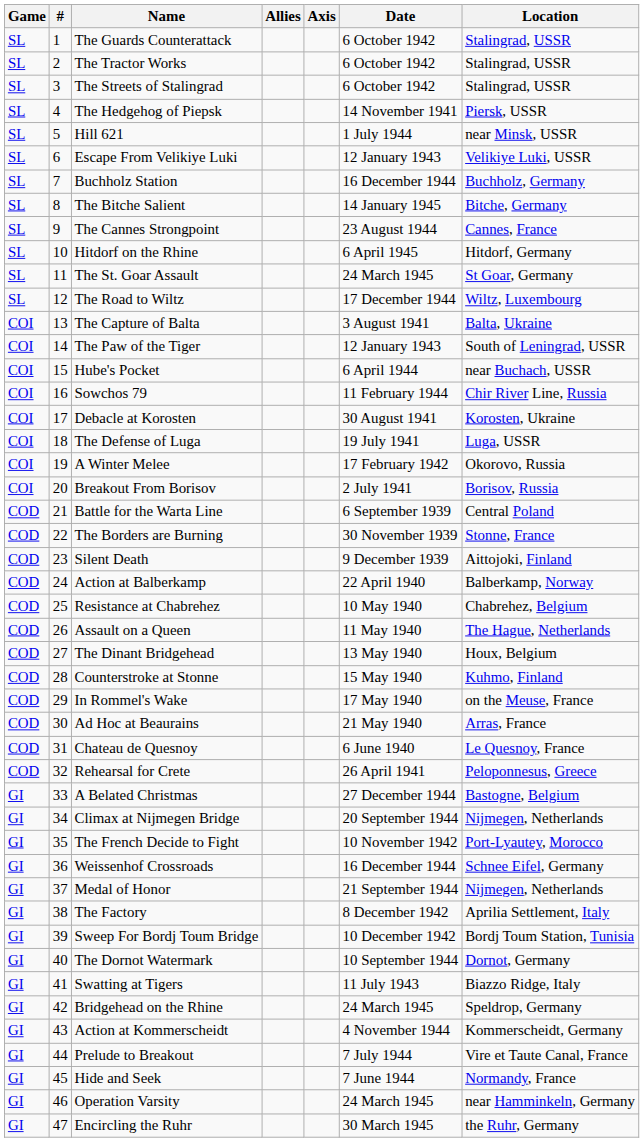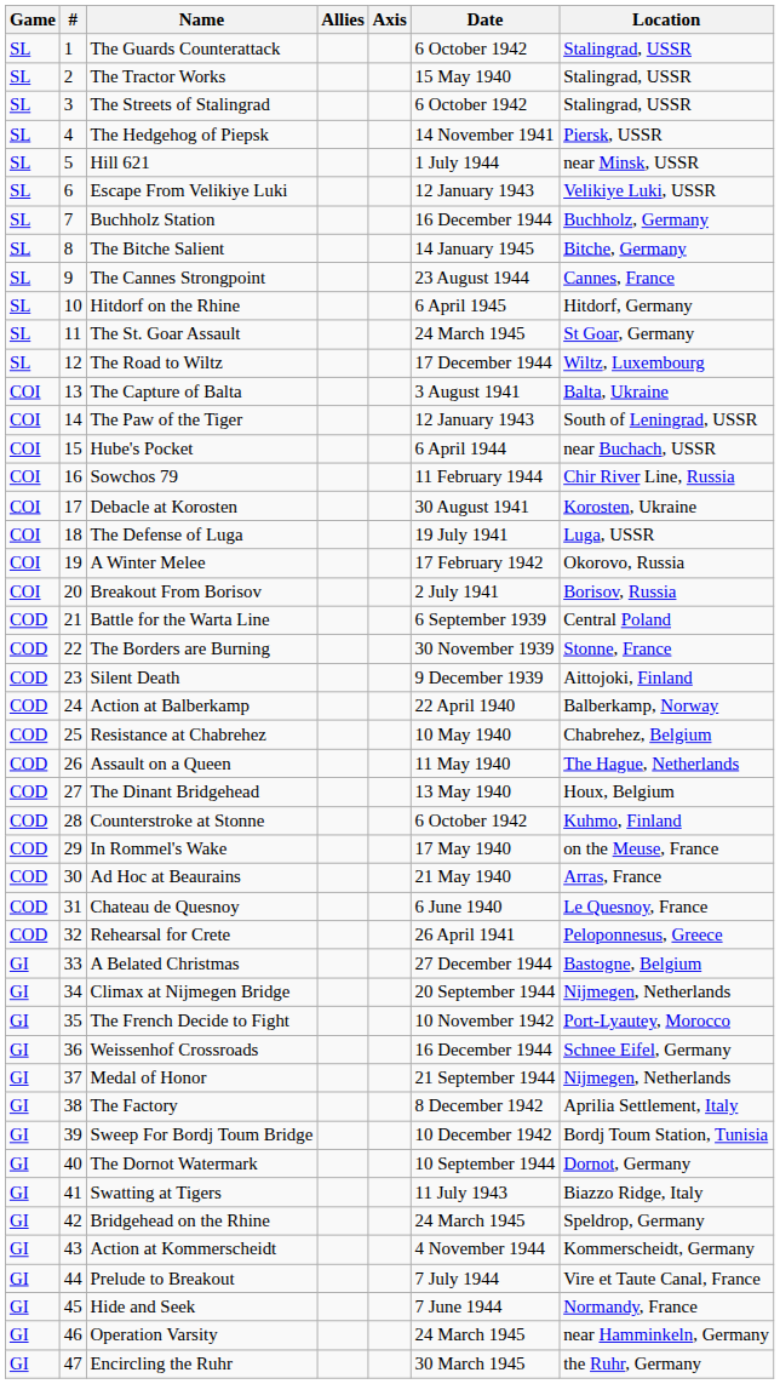The Tractor Works | Date: 6 October 1942 -> 15 May 1940
Counterstroke at Stonne | Date: 15 May 1940 -> 6 October 1942
